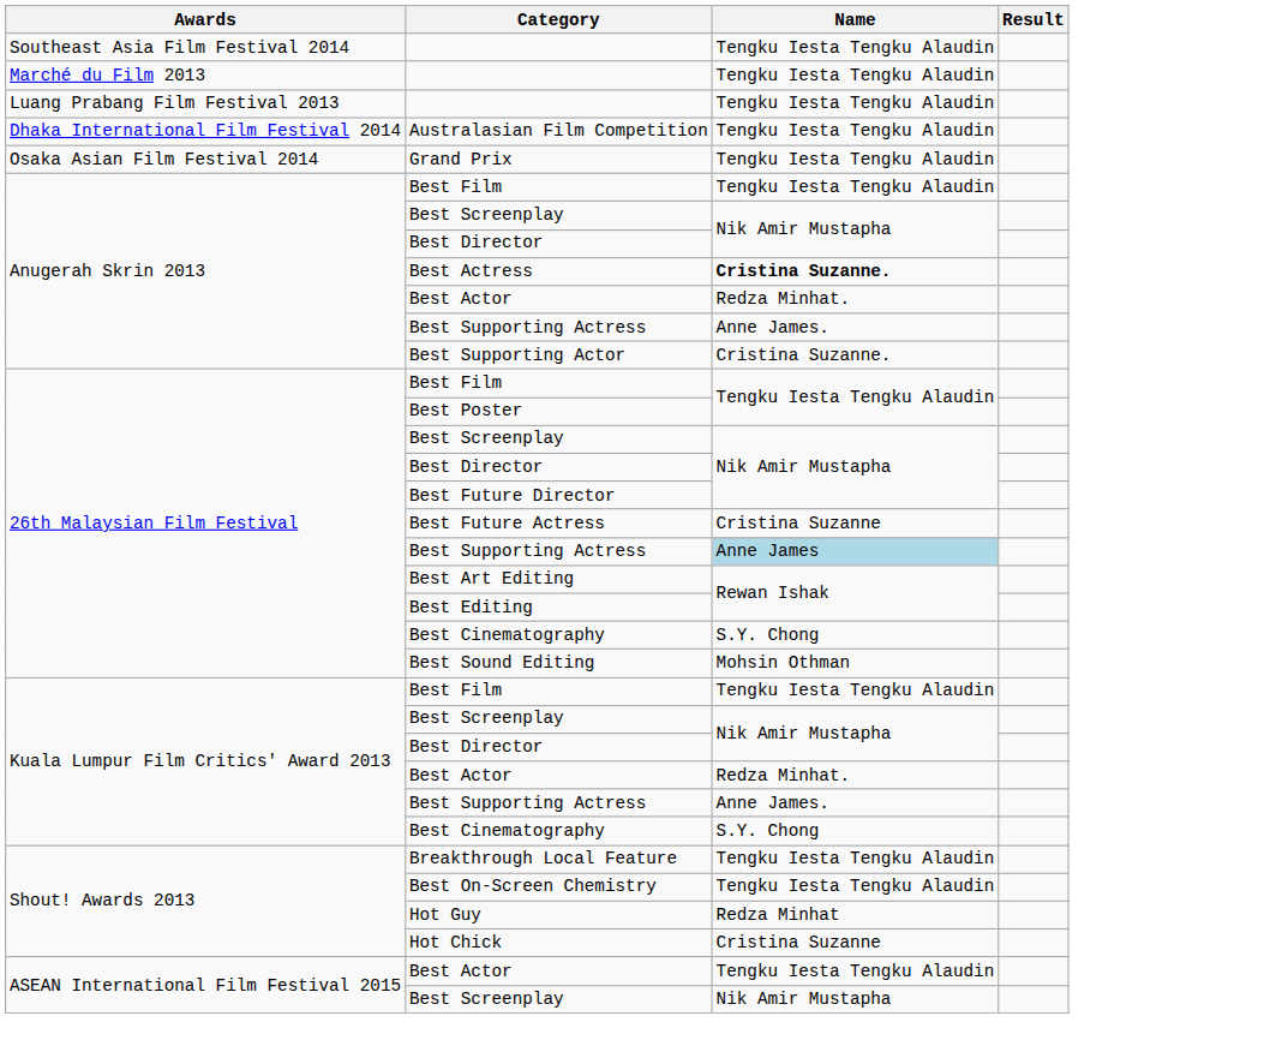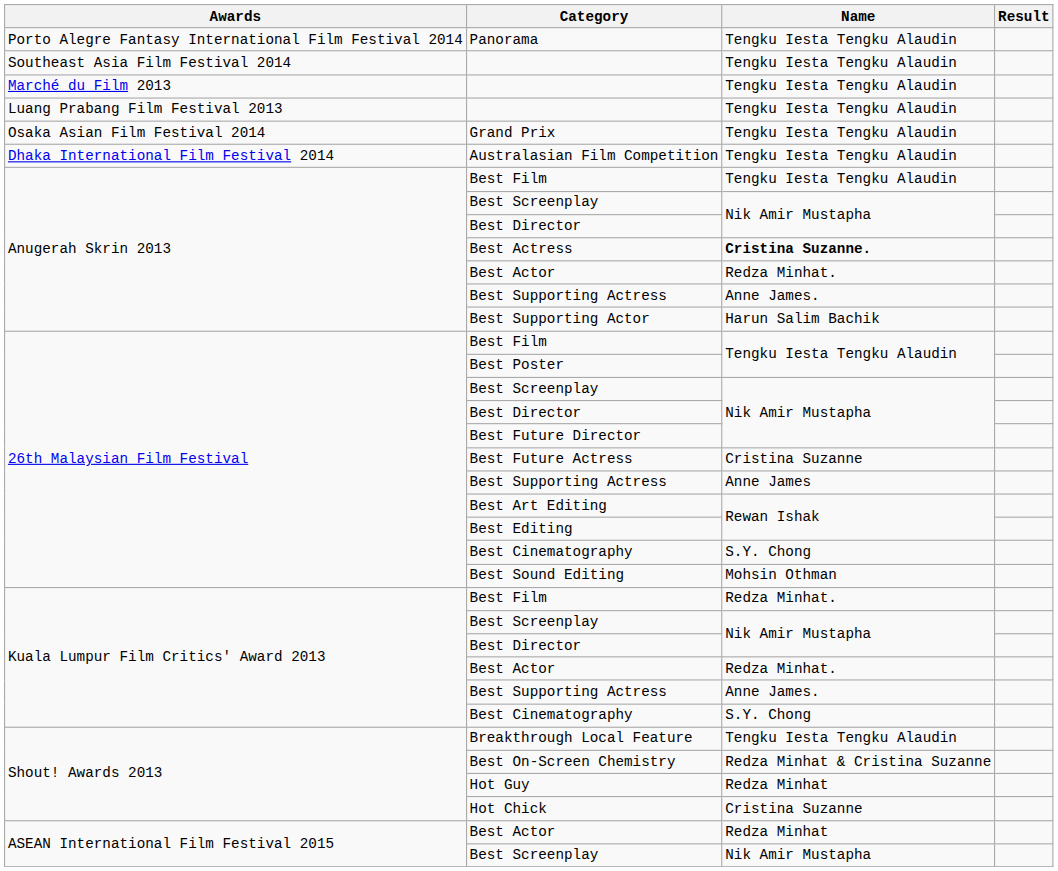+ row: Porto Alegre Fantasy International Film Festival 2014 | Panorama | Tengku Iesta Tengku Alaudin
rows swapped: Grand Prix <-> Australasian Film Competition
Best Supporting Actor | Name: Cristina Suzanne. -> Harun Salim Bachik
26th Malaysian Film Festival / Best Supporting Actress | Name: lightblue background -> no background
Kuala Lumpur Film Critics' Award 2013 / Best Film | Name: Tengku Iesta Tengku Alaudin -> Redza Minhat.
Best On-Screen Chemistry | Name: Tengku Iesta Tengku Alaudin -> Redza Minhat & Cristina Suzanne
ASEAN International Film Festival 2015 / Best Actor | Name: Tengku Iesta Tengku Alaudin -> Redza Minhat
